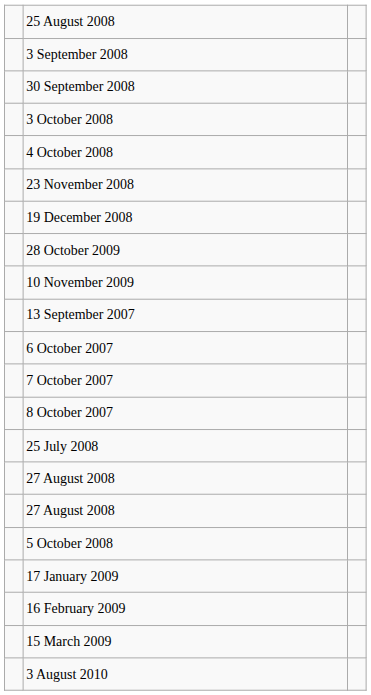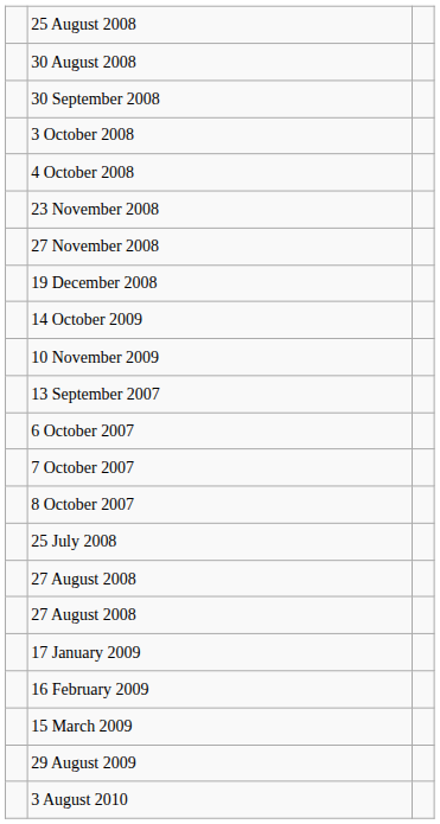+ row: 30 August 2008
- row: 3 September 2008
+ row: 27 November 2008
+ row: 14 October 2009
- row: 28 October 2009
- row: 5 October 2008
+ row: 29 August 2009
